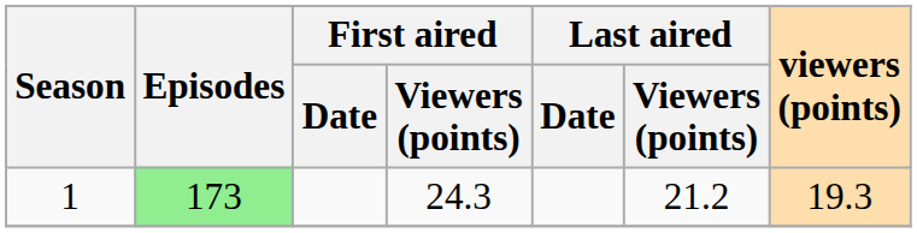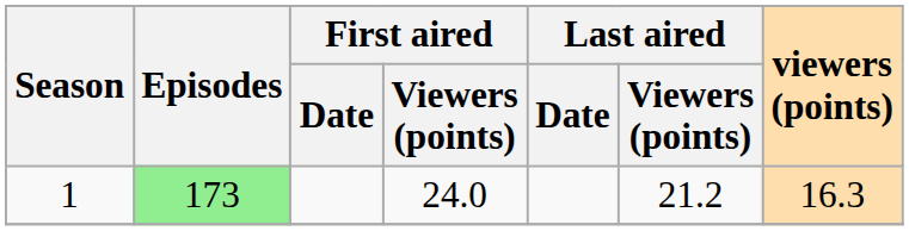1 | First aired / Viewers (points): 24.3 -> 24.0
1 | viewers (points): 19.3 -> 16.3
